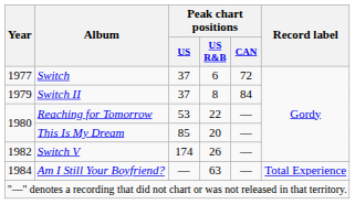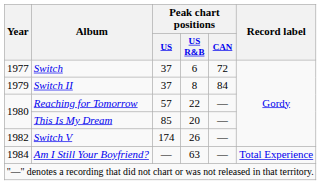Reaching for Tomorrow | Peak chart positions / US: 53 -> 57
